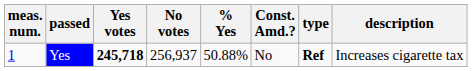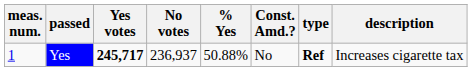Yes | Yes votes: 245,718 -> 245,717
Yes | No votes: 256,937 -> 236,937
